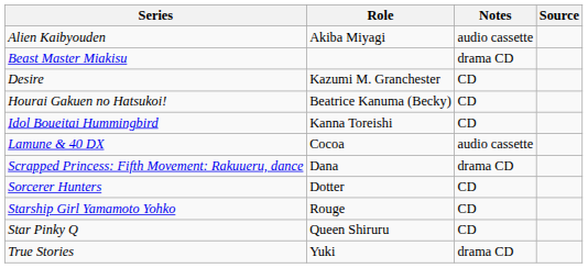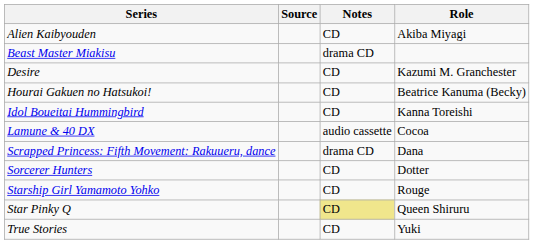columns swapped: Role <-> Source
Alien Kaibyouden | Notes: audio cassette -> CD
Star Pinky Q | Notes: no background -> khaki background
True Stories | Notes: drama CD -> CD
